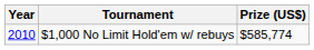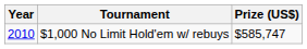$1,000 No Limit Hold'em w/ rebuys | Prize (US$): $585,774 -> $585,747
